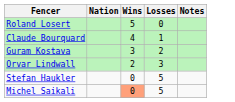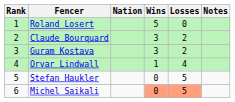+ column: Rank | 1 | 2 | 3 | 4 | 5 | 6
Claude Bourquard | Wins: 4 -> 3
Claude Bourquard | Losses: 1 -> 2
Orvar Lindwall | Wins: 2 -> 1
Orvar Lindwall | Losses: 3 -> 4
Michel Saikali | Losses: no background -> lightsalmon background
